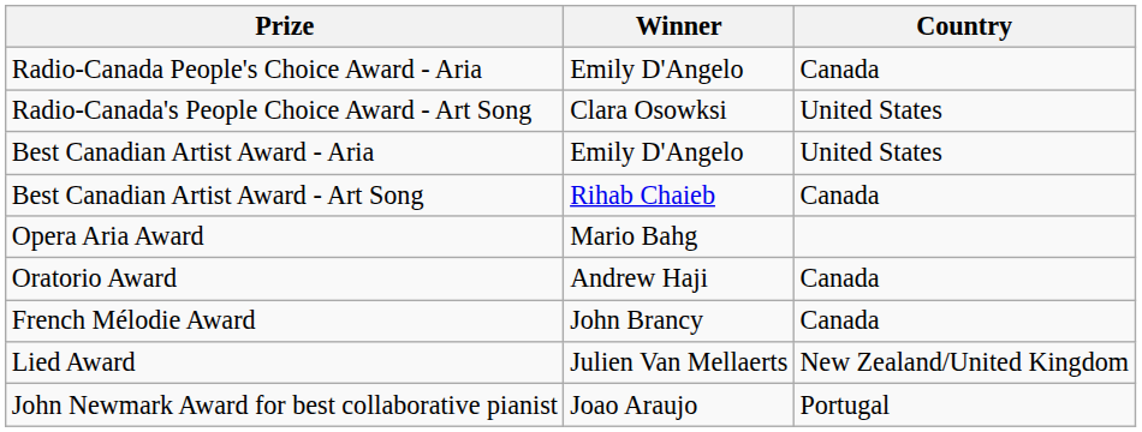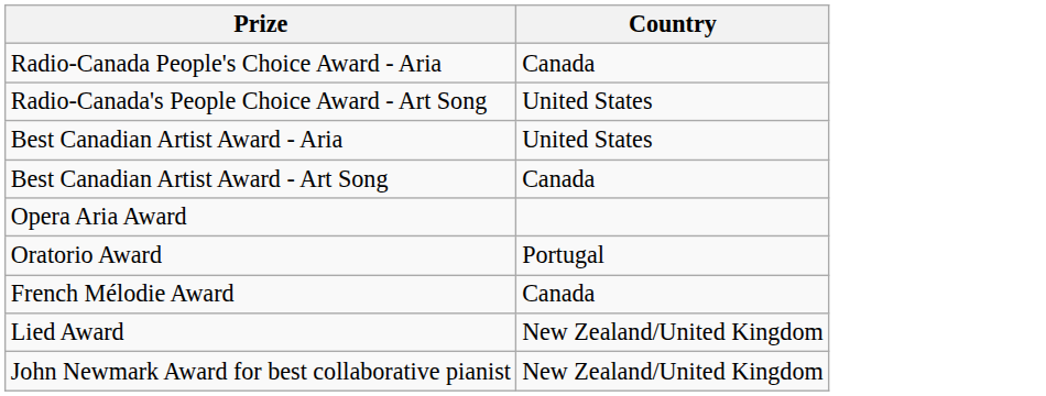- column: Winner | Emily D'Angelo | Clara Osowksi | Emily D'Angelo | Rihab Chaieb | Mario Bahg | Andrew Haji | John Brancy | Julien Van Mellaerts | Joao Araujo
Oratorio Award | Country: Canada -> Portugal
John Newmark Award for best collaborative pianist | Country: Portugal -> New Zealand/United Kingdom
